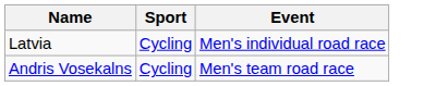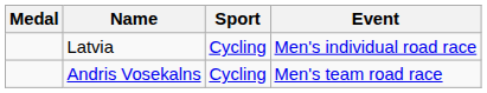+ column: Medal
